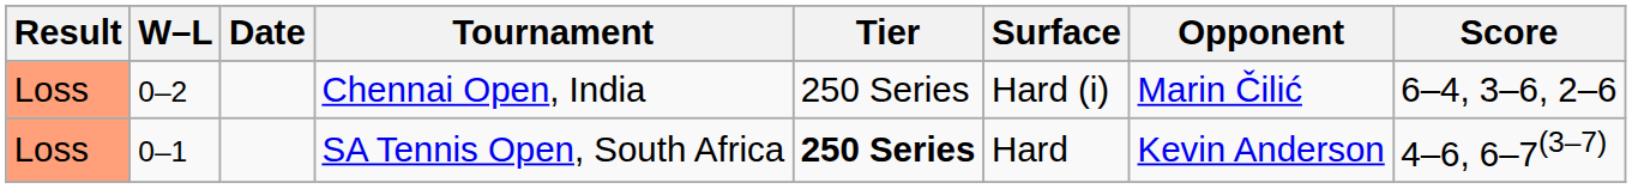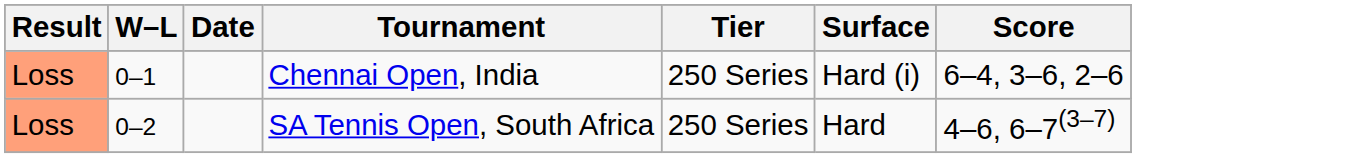- column: Opponent | Marin Čilić | Kevin Anderson
Chennai Open, India | W–L: 0–2 -> 0–1
SA Tennis Open, South Africa | W–L: 0–1 -> 0–2
SA Tennis Open, South Africa | Tier: bold -> normal
